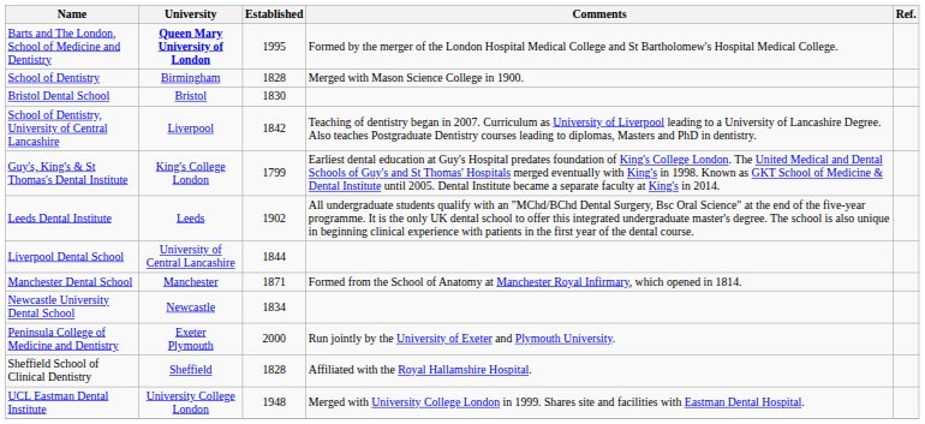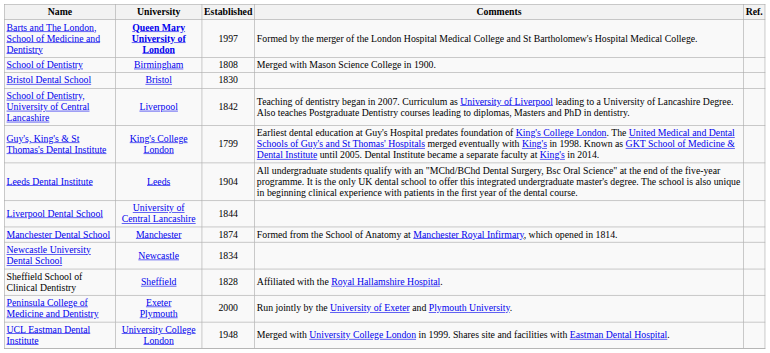Barts and The London, School of Medicine and Dentistry | Established: 1995 -> 1997
School of Dentistry | Established: 1828 -> 1808
Leeds Dental Institute | Established: 1902 -> 1904
Manchester Dental School | Established: 1871 -> 1874
rows swapped: Peninsula College of Medicine and Dentistry <-> Sheffield School of Clinical Dentistry
